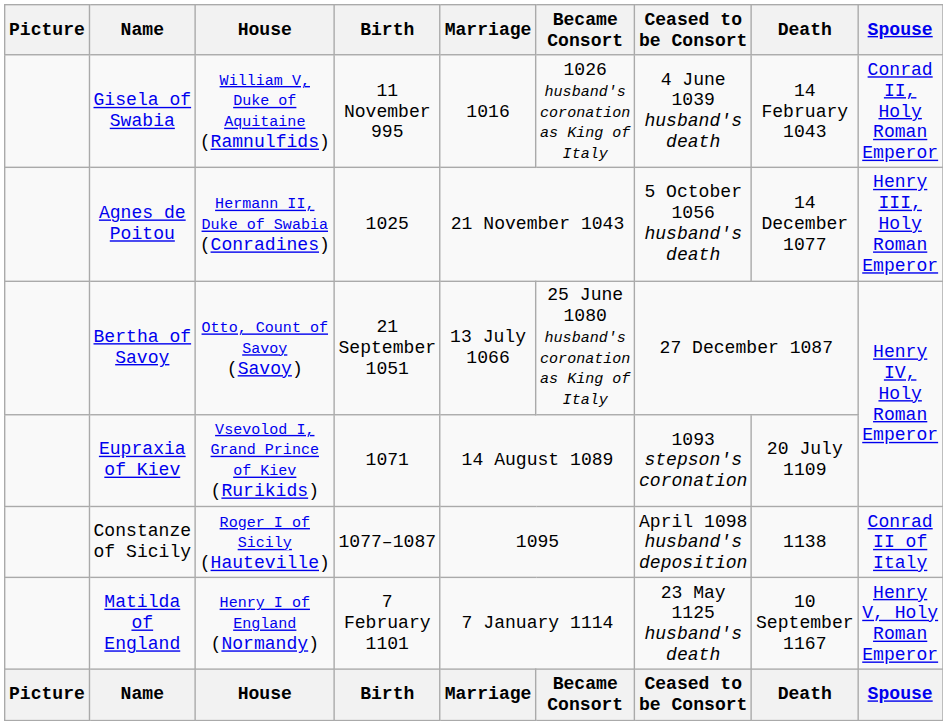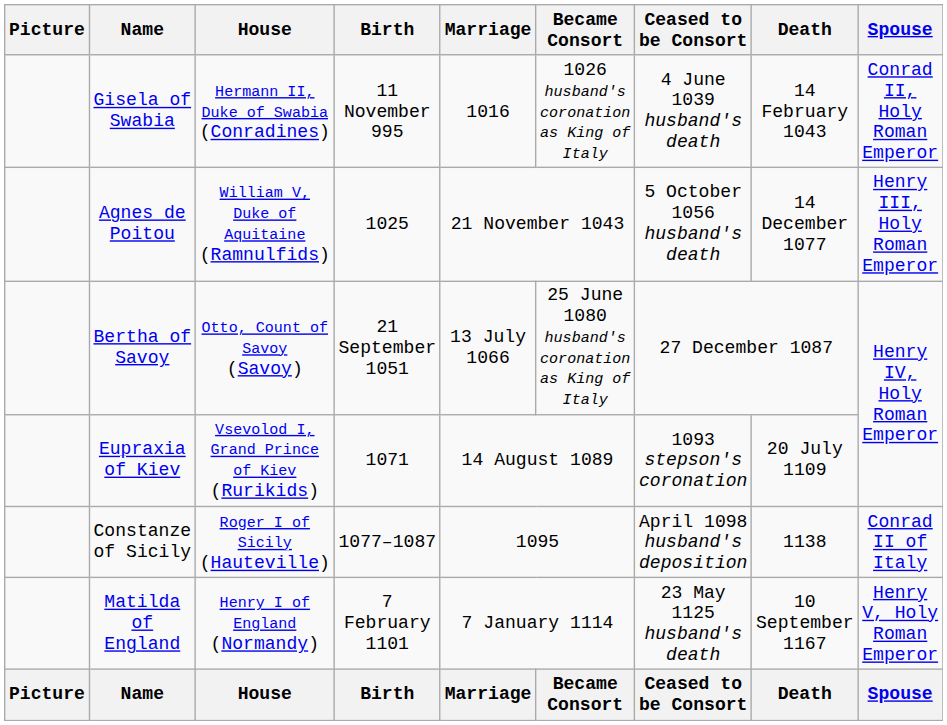Gisela of Swabia | House: William V, Duke of Aquitaine (Ramnulfids) -> Hermann II, Duke of Swabia (Conradines)
Agnes de Poitou | House: Hermann II, Duke of Swabia (Conradines) -> William V, Duke of Aquitaine (Ramnulfids)
